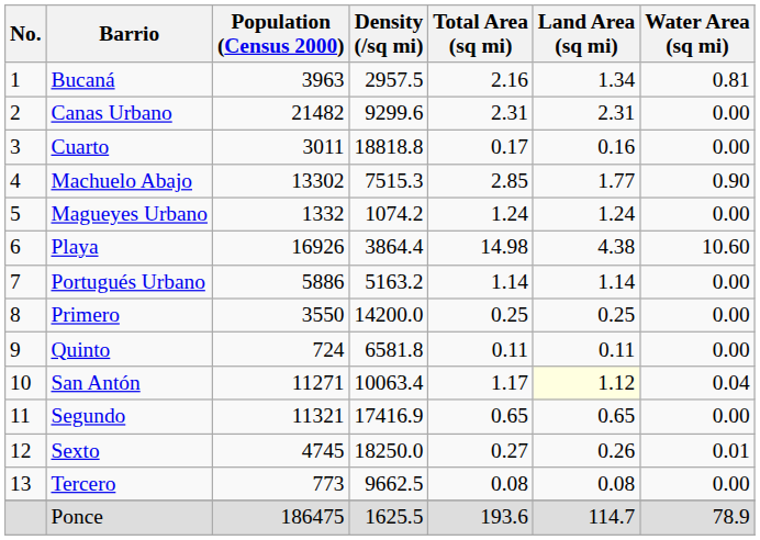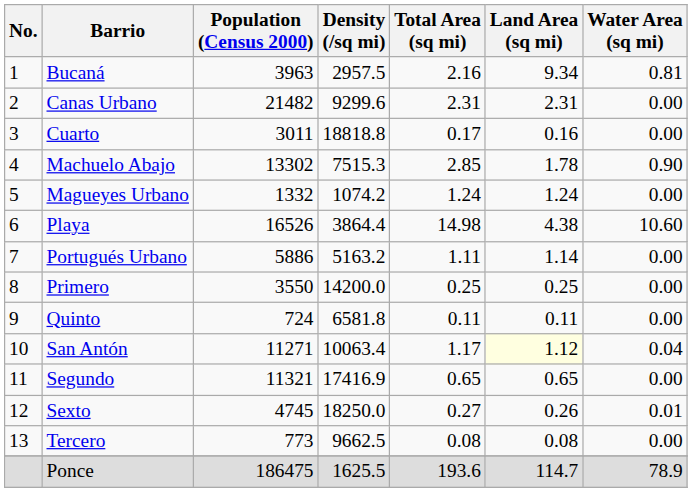Bucaná | Land Area (sq mi): 1.34 -> 9.34
Machuelo Abajo | Land Area (sq mi): 1.77 -> 1.78
Playa | Population (Census 2000): 16926 -> 16526
Portugués Urbano | Total Area (sq mi): 1.14 -> 1.11
